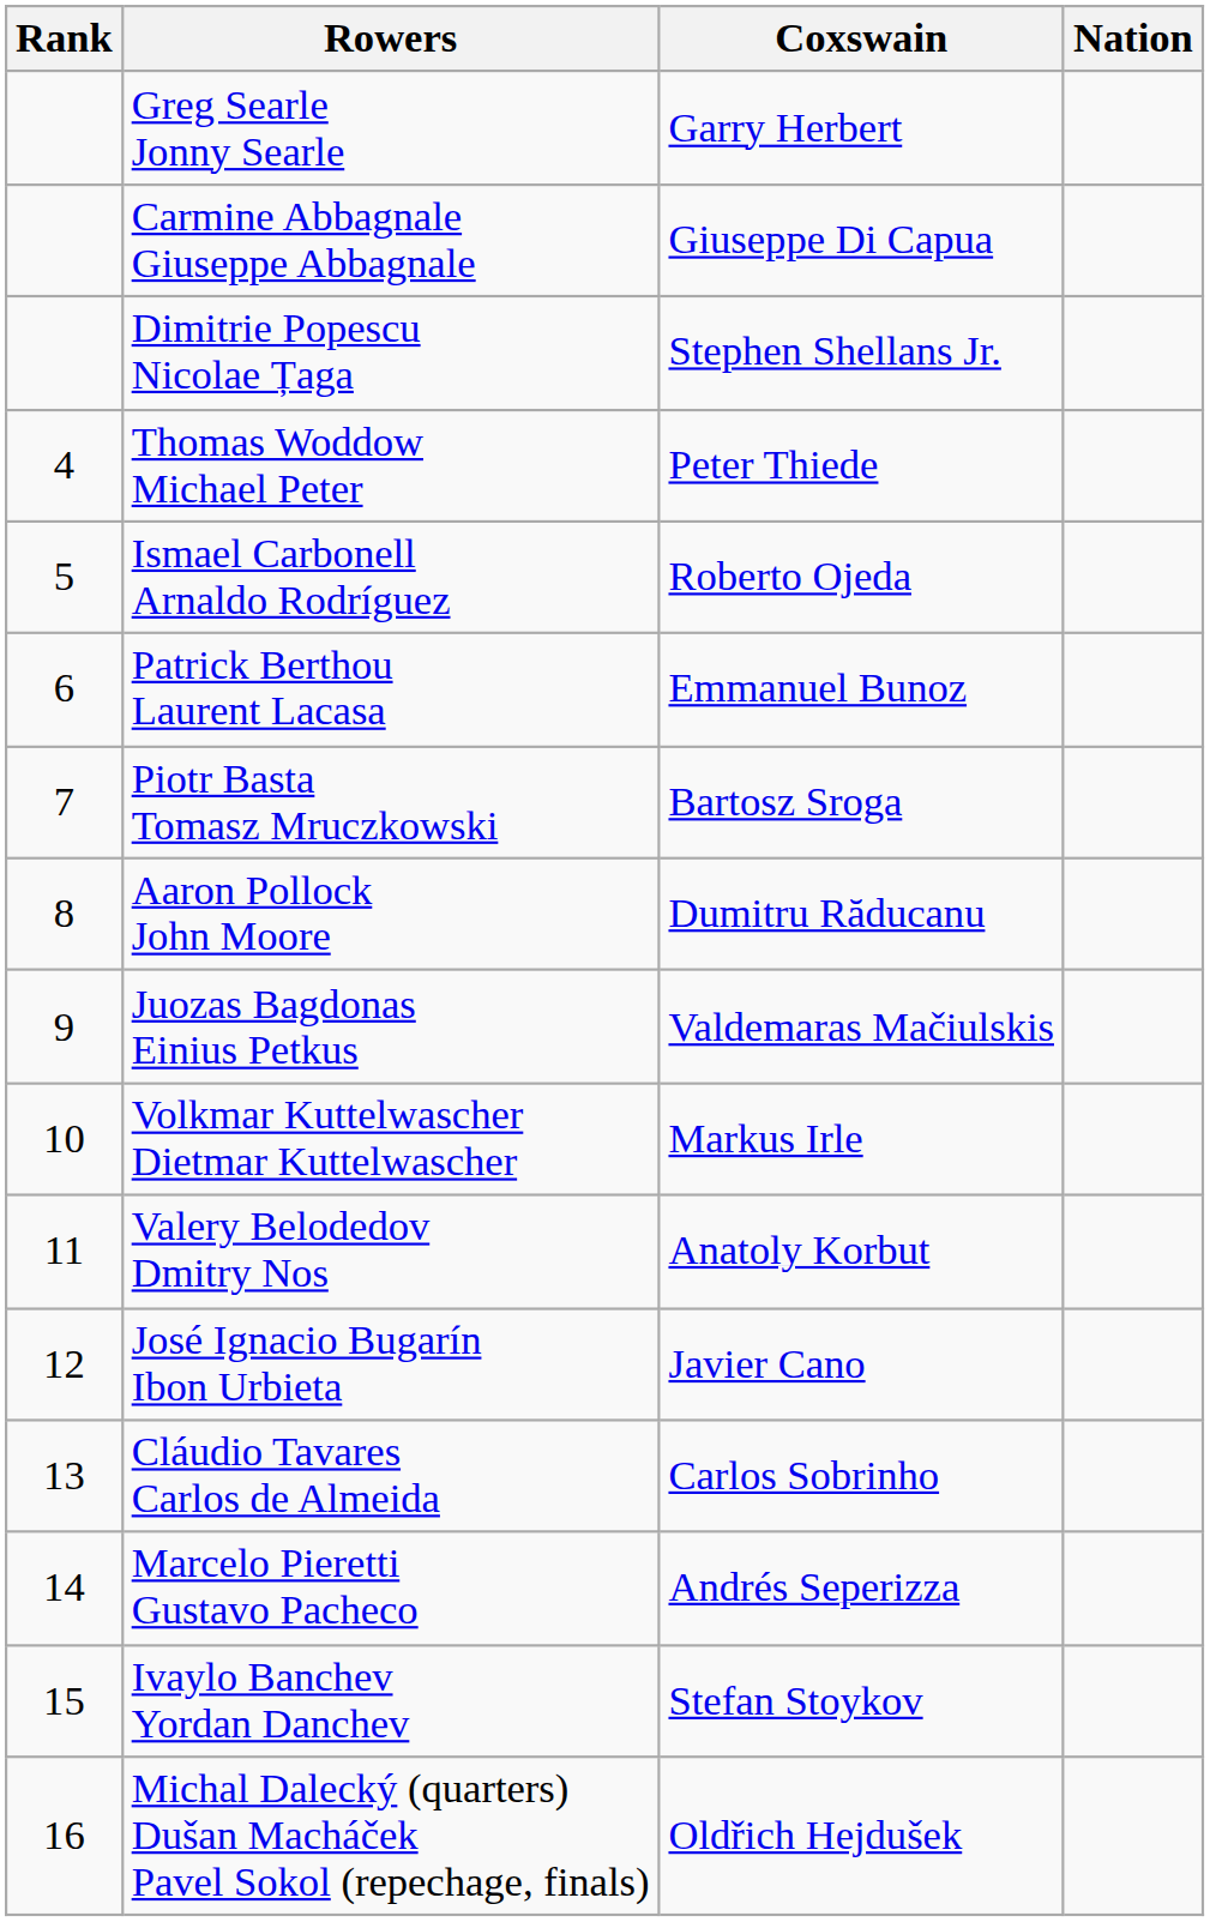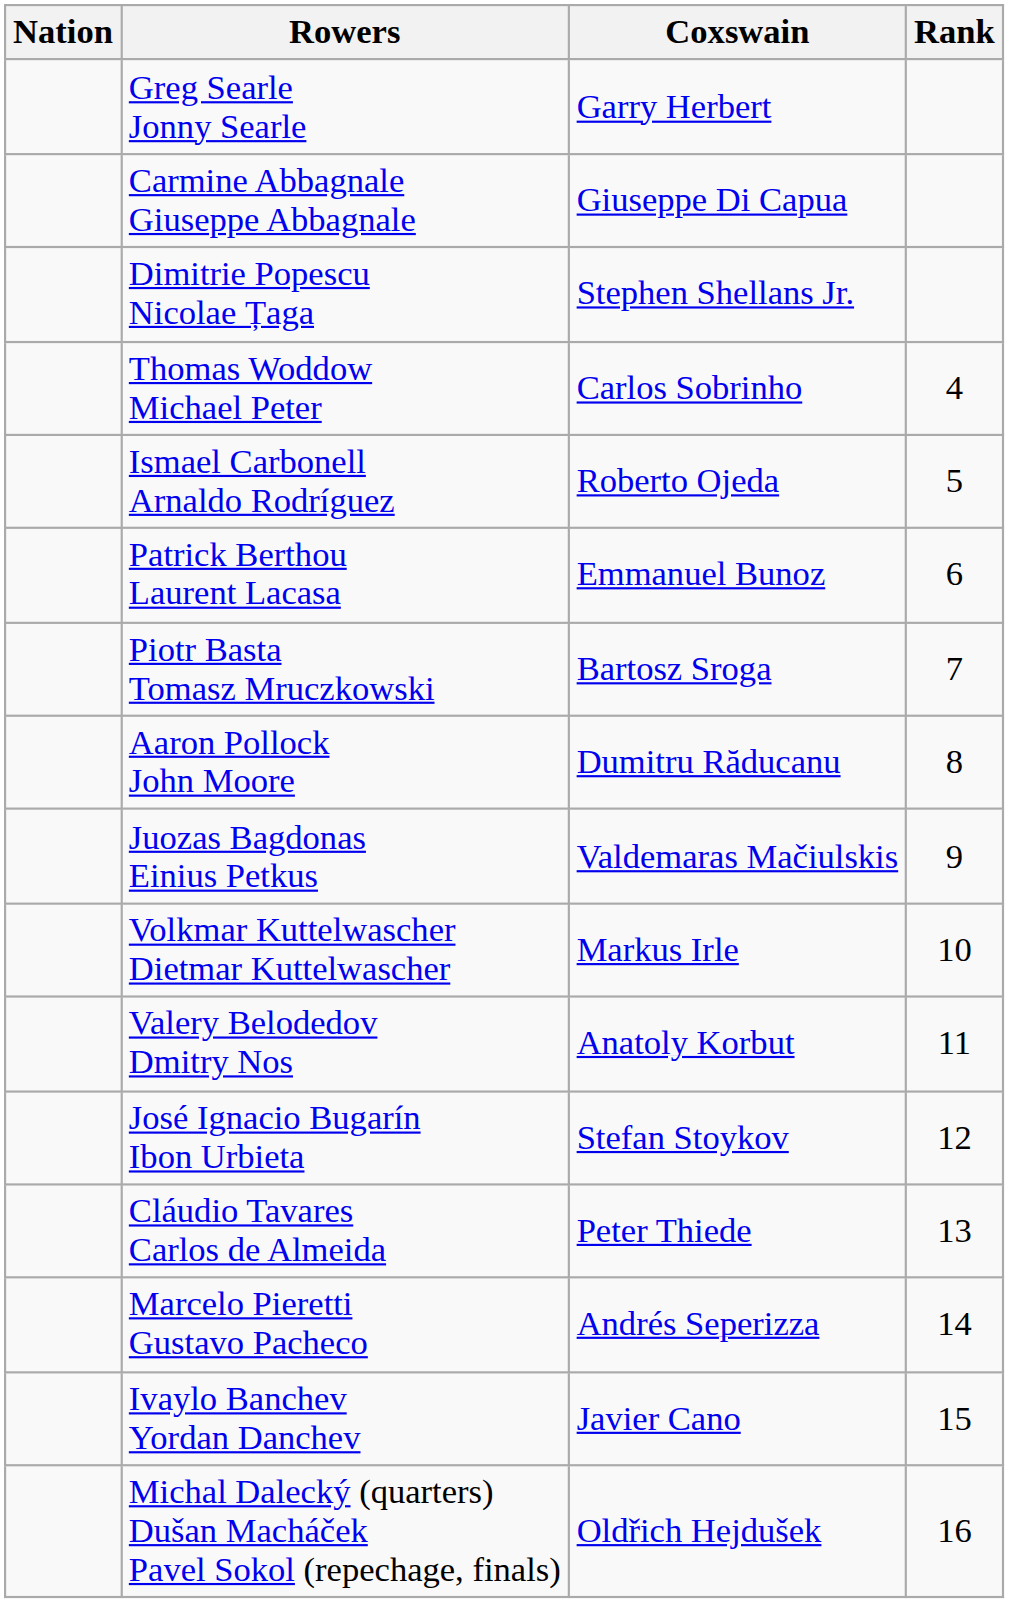columns swapped: Rank <-> Nation
Thomas Woddow Michael Peter | Coxswain: Peter Thiede -> Carlos Sobrinho
José Ignacio Bugarín Ibon Urbieta | Coxswain: Javier Cano -> Stefan Stoykov
Cláudio Tavares Carlos de Almeida | Coxswain: Carlos Sobrinho -> Peter Thiede
Ivaylo Banchev Yordan Danchev | Coxswain: Stefan Stoykov -> Javier Cano
